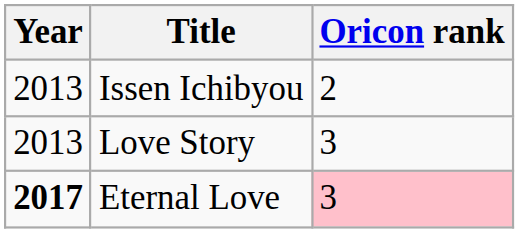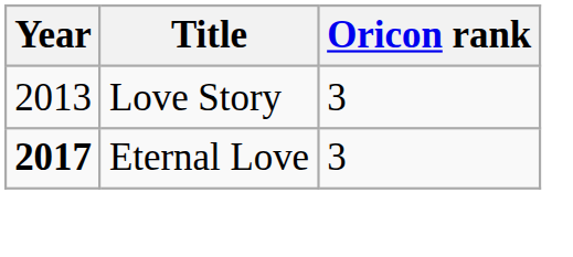- row: 2013 | Issen Ichibyou | 2
Eternal Love | Oricon rank: pink background -> no background
